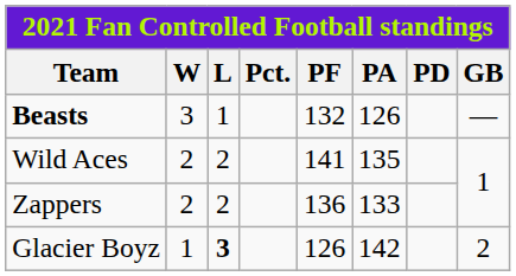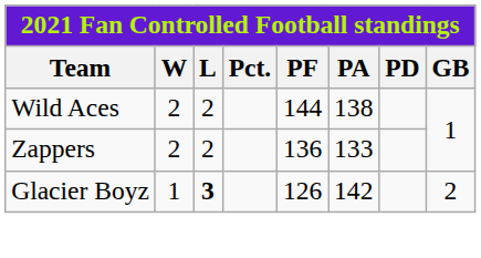- row: Beasts | 3 | 1 | 132 | 126 | —
Wild Aces | PF: 141 -> 144
Wild Aces | PA: 135 -> 138
